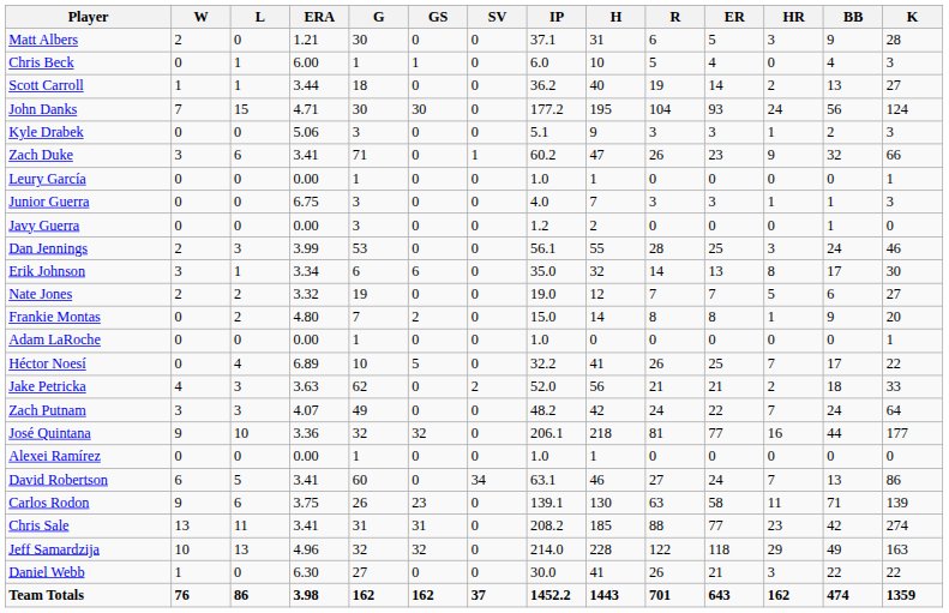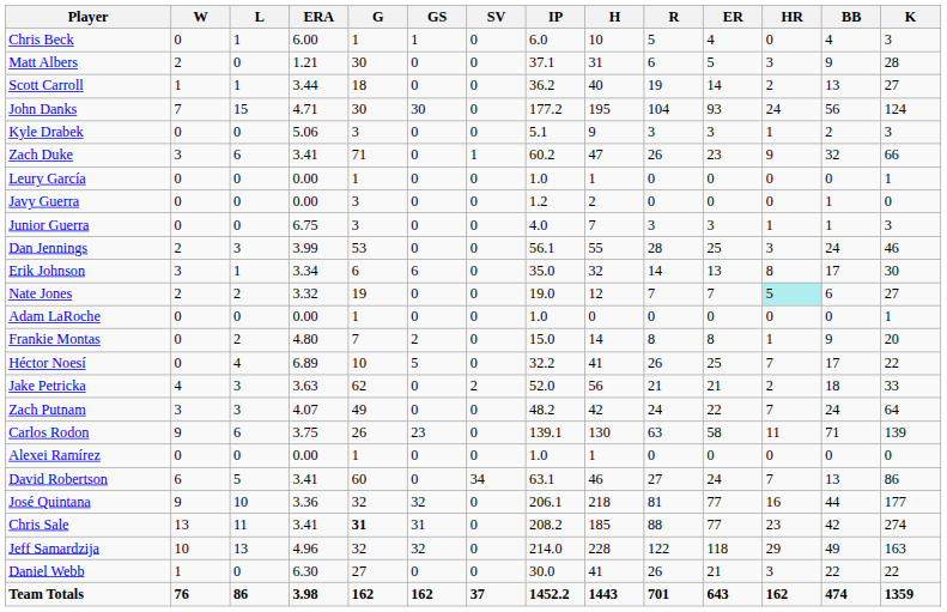rows swapped: Matt Albers <-> Chris Beck
rows swapped: Javy Guerra <-> Junior Guerra
Nate Jones | HR: no background -> paleturquoise background
rows swapped: Adam LaRoche <-> Frankie Montas
rows swapped: José Quintana <-> Carlos Rodon
Chris Sale | G: normal -> bold
